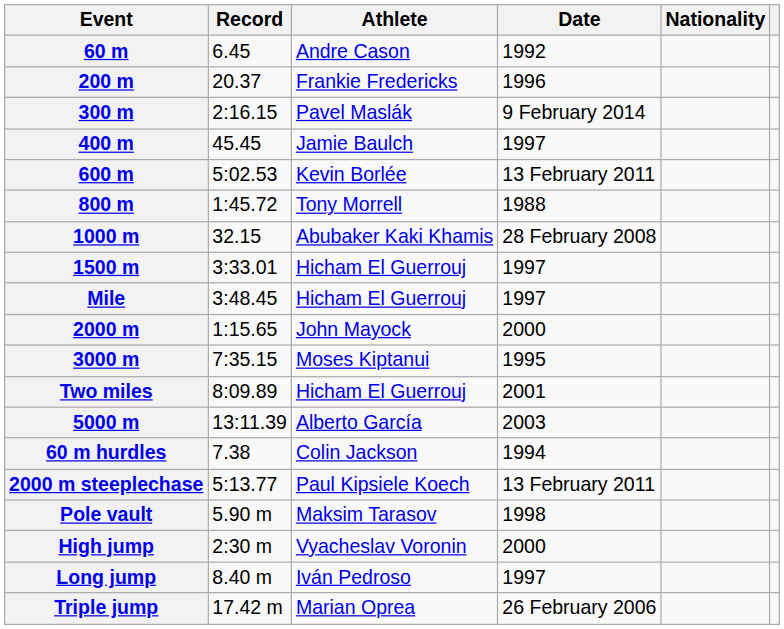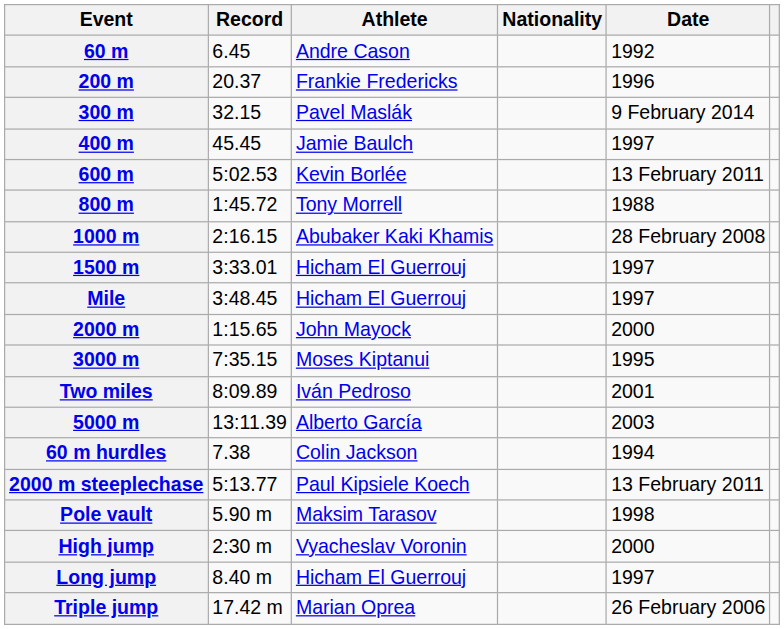columns swapped: Nationality <-> Date
300 m | Record: 2:16.15 -> 32.15
1000 m | Record: 32.15 -> 2:16.15
Two miles | Athlete: Hicham El Guerrouj -> Iván Pedroso
Long jump | Athlete: Iván Pedroso -> Hicham El Guerrouj
